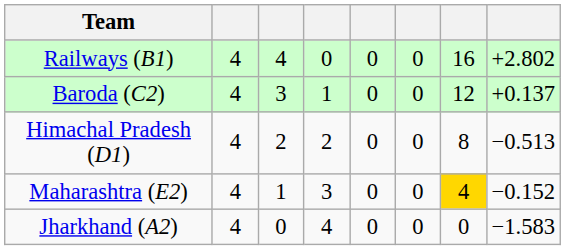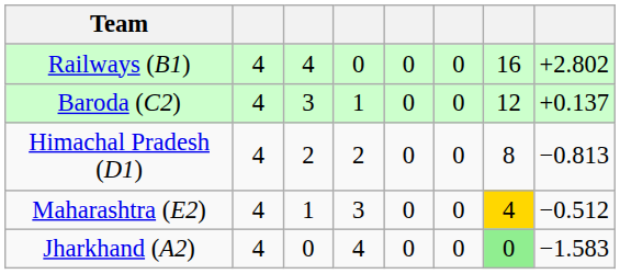Himachal Pradesh (D1) | column 8: −0.513 -> −0.813
Maharashtra (E2) | column 8: −0.152 -> −0.512
Jharkhand (A2) | column 7: no background -> lightgreen background
